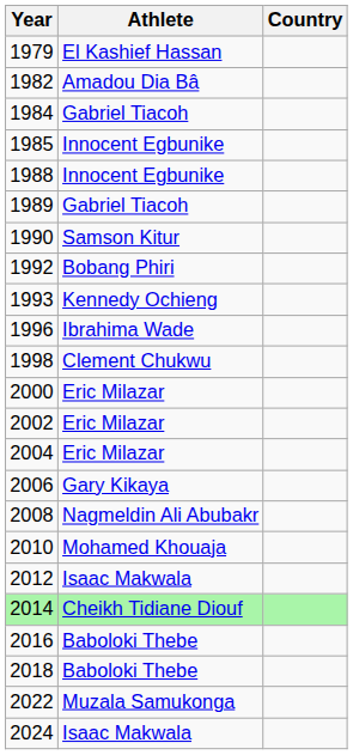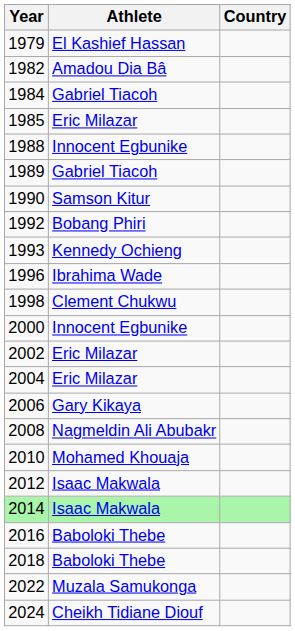1985 | Athlete: Innocent Egbunike -> Eric Milazar
2000 | Athlete: Eric Milazar -> Innocent Egbunike
2014 | Athlete: Cheikh Tidiane Diouf -> Isaac Makwala
2024 | Athlete: Isaac Makwala -> Cheikh Tidiane Diouf
